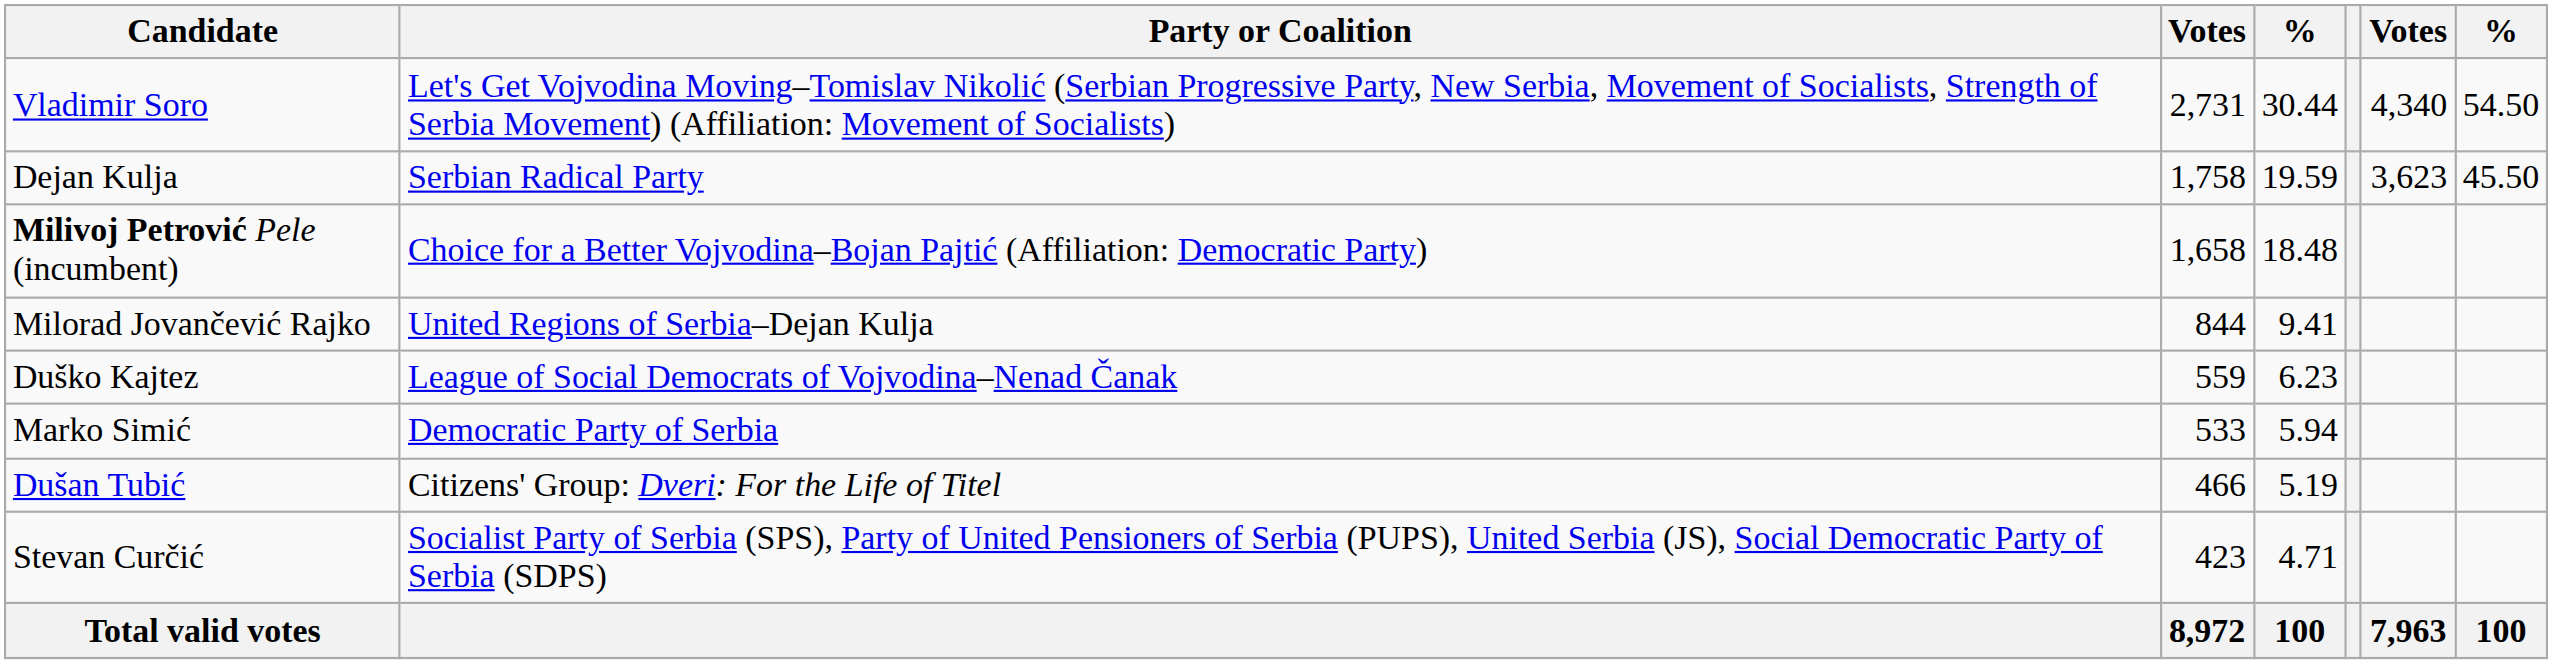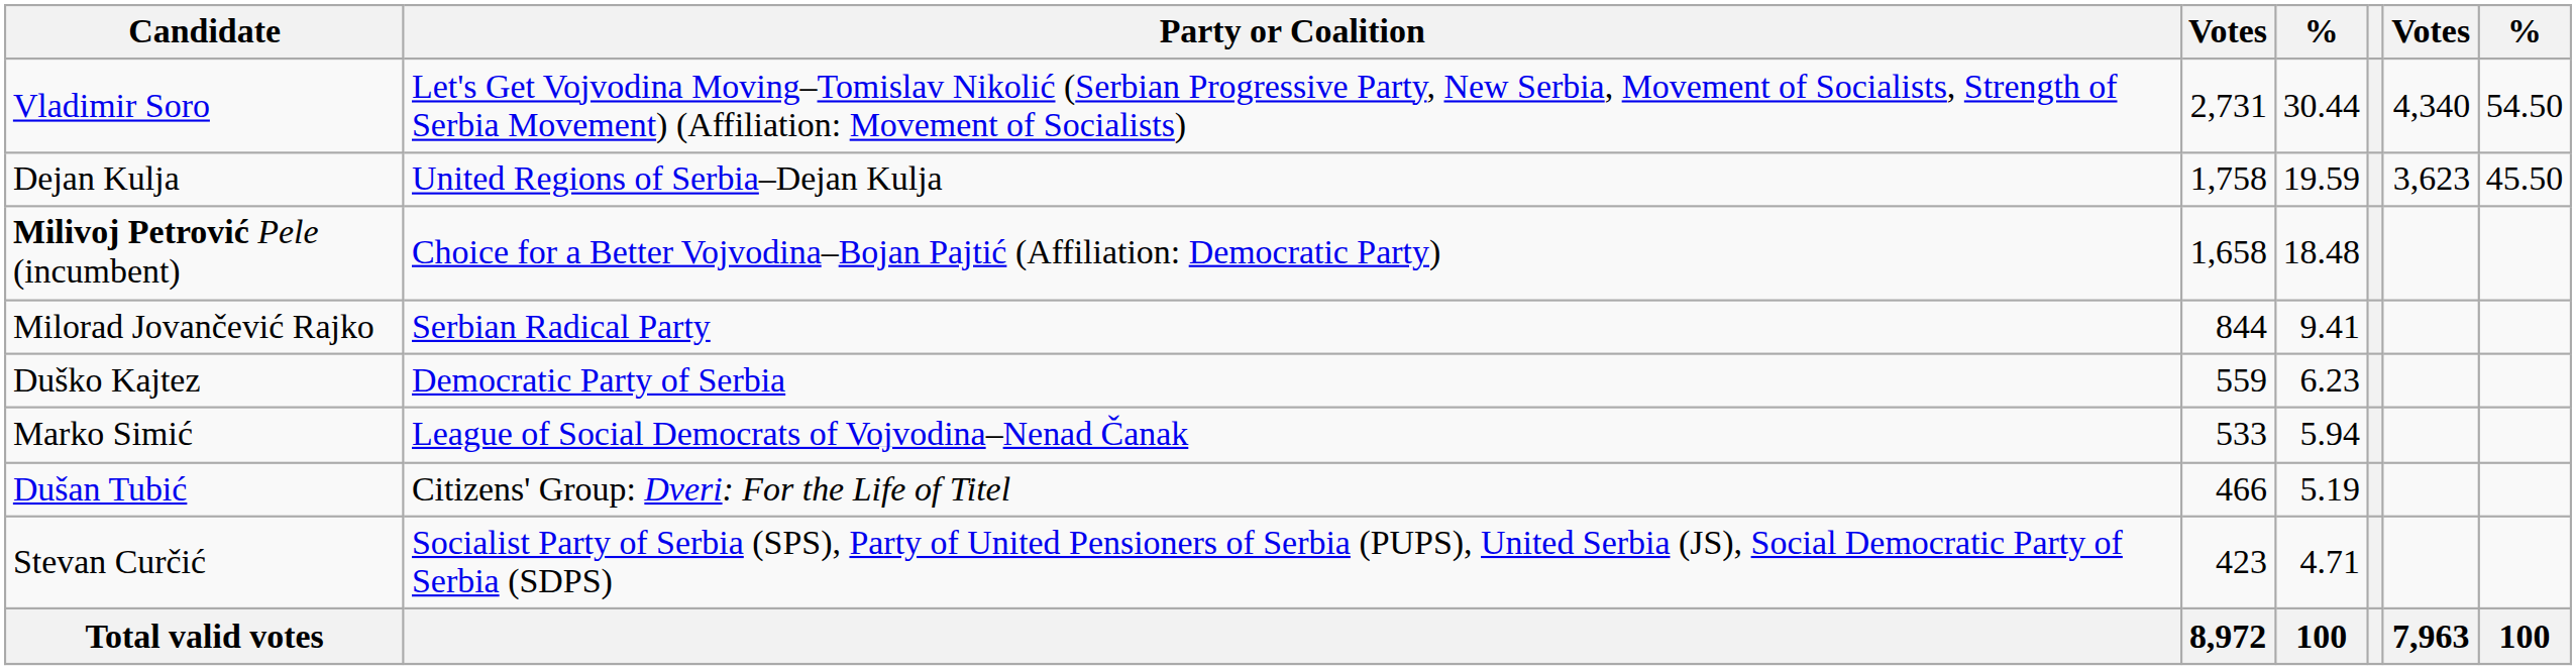Dejan Kulja | Party or Coalition: Serbian Radical Party -> United Regions of Serbia–Dejan Kulja
Milorad Jovančević Rajko | Party or Coalition: United Regions of Serbia–Dejan Kulja -> Serbian Radical Party
Duško Kajtez | Party or Coalition: League of Social Democrats of Vojvodina–Nenad Čanak -> Democratic Party of Serbia
Marko Simić | Party or Coalition: Democratic Party of Serbia -> League of Social Democrats of Vojvodina–Nenad Čanak
